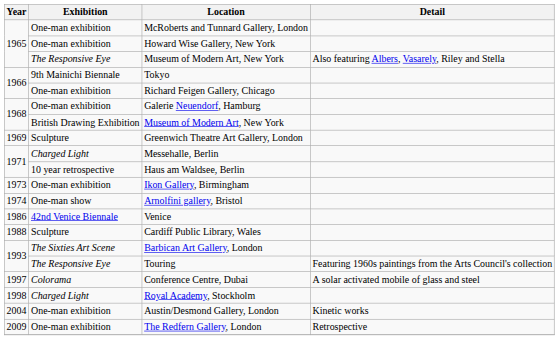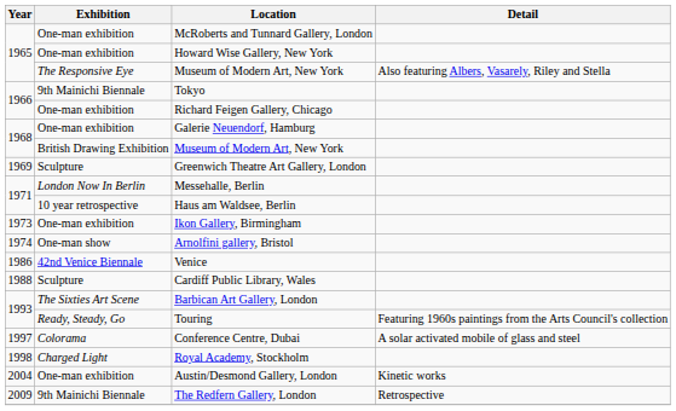Messehalle, Berlin | Exhibition: Charged Light -> London Now In Berlin
Touring | Exhibition: The Responsive Eye -> Ready, Steady, Go
The Redfern Gallery, London | Exhibition: One-man exhibition -> 9th Mainichi Biennale
